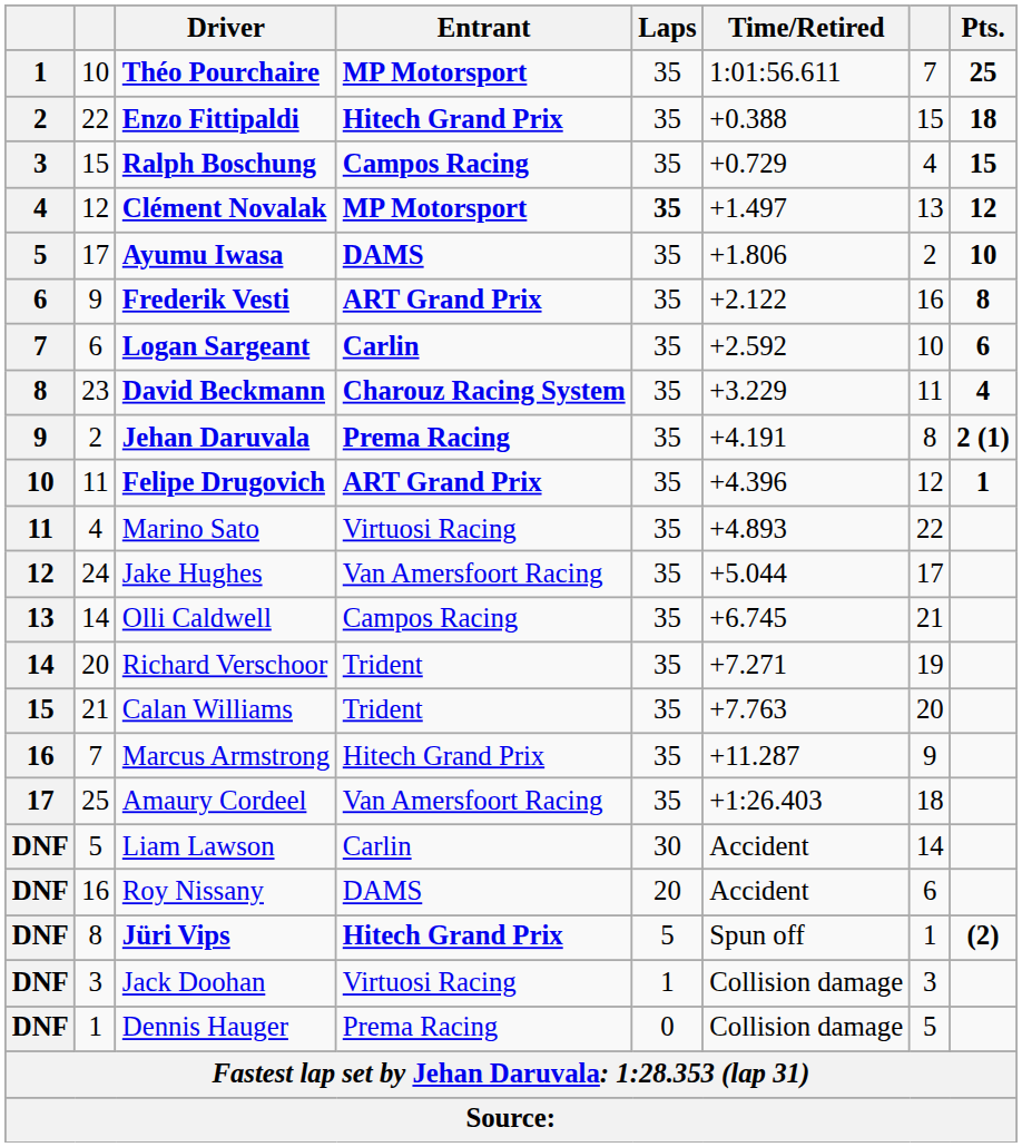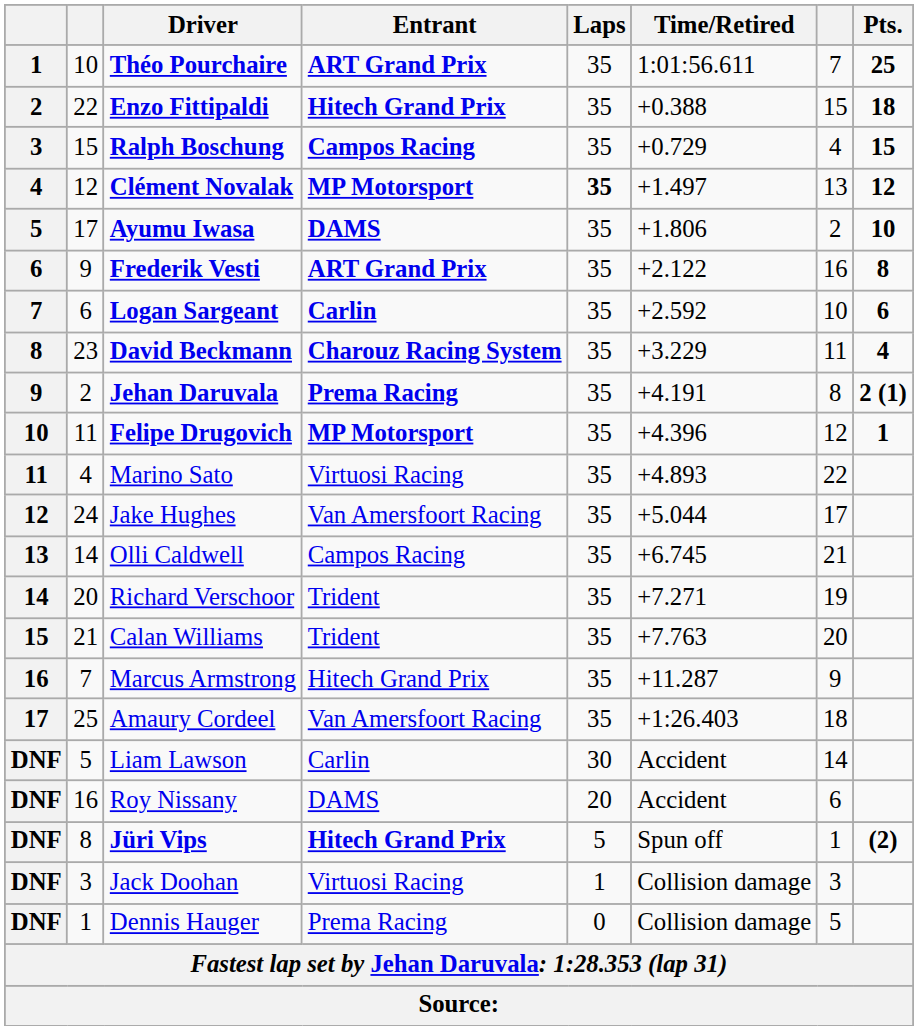Théo Pourchaire | Entrant: MP Motorsport -> ART Grand Prix
Felipe Drugovich | Entrant: ART Grand Prix -> MP Motorsport
